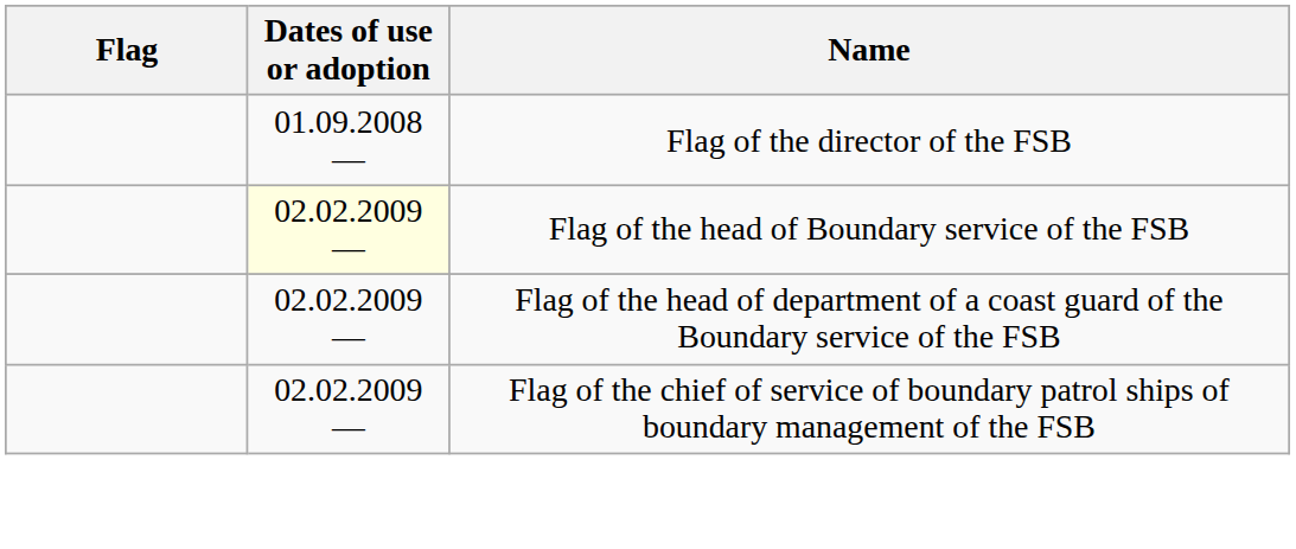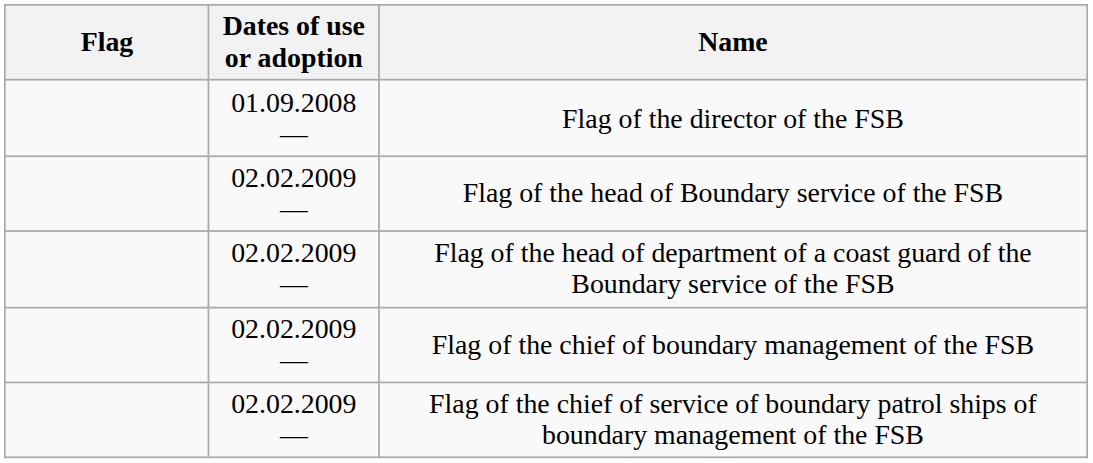Flag of the head of Boundary service of the FSB | Dates of use or adoption: lightyellow background -> no background
+ row: 02.02.2009 — | Flag of the chief of boundary management of the FSB
